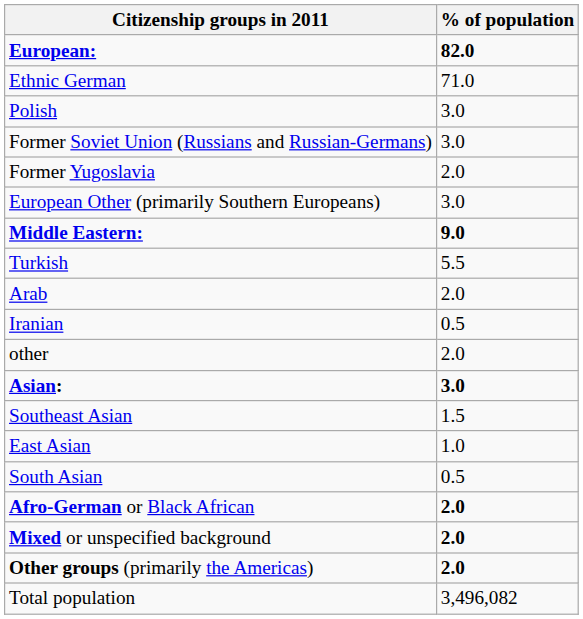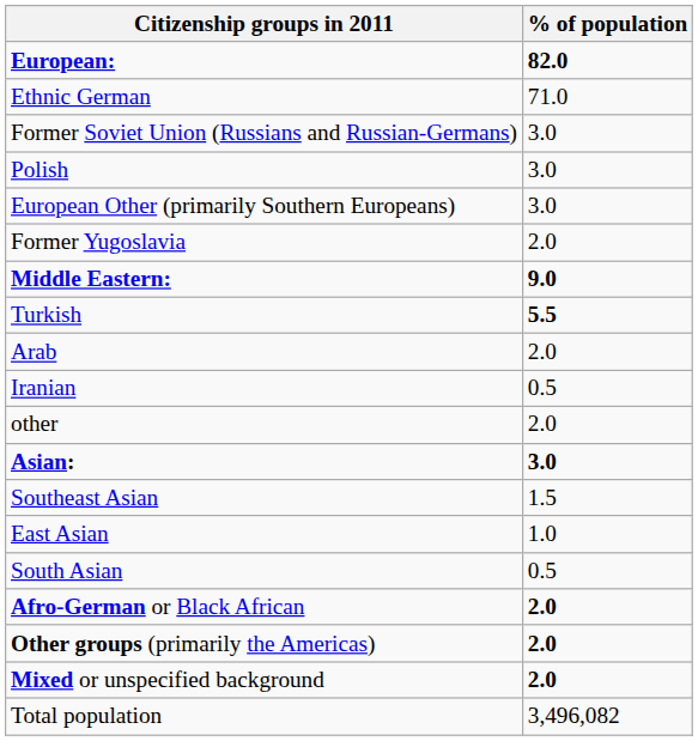rows swapped: Polish <-> Former Soviet Union (Russians and Russian-Germans)
rows swapped: Former Yugoslavia <-> European Other (primarily Southern Europeans)
Turkish | % of population: normal -> bold
rows swapped: Mixed or unspecified background <-> Other groups (primarily the Americas)
